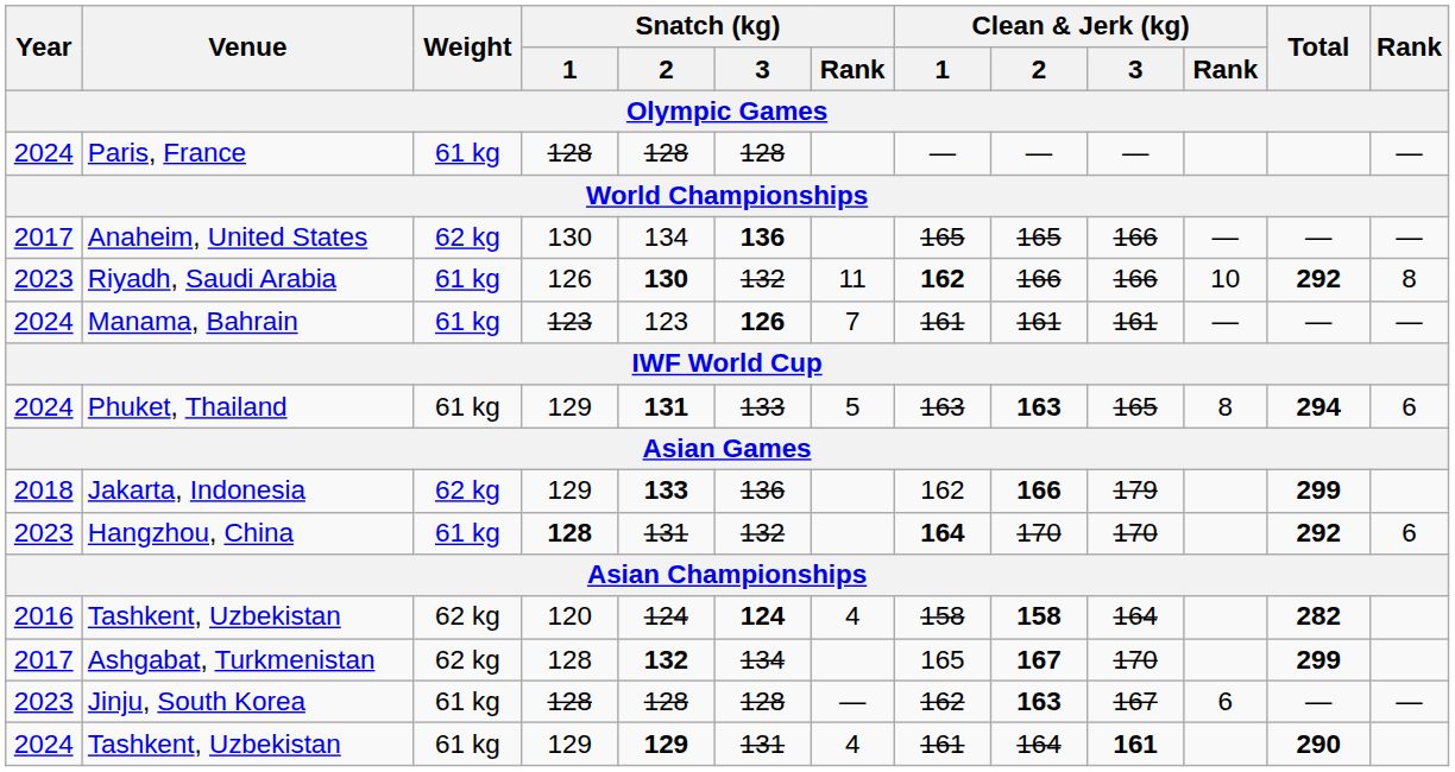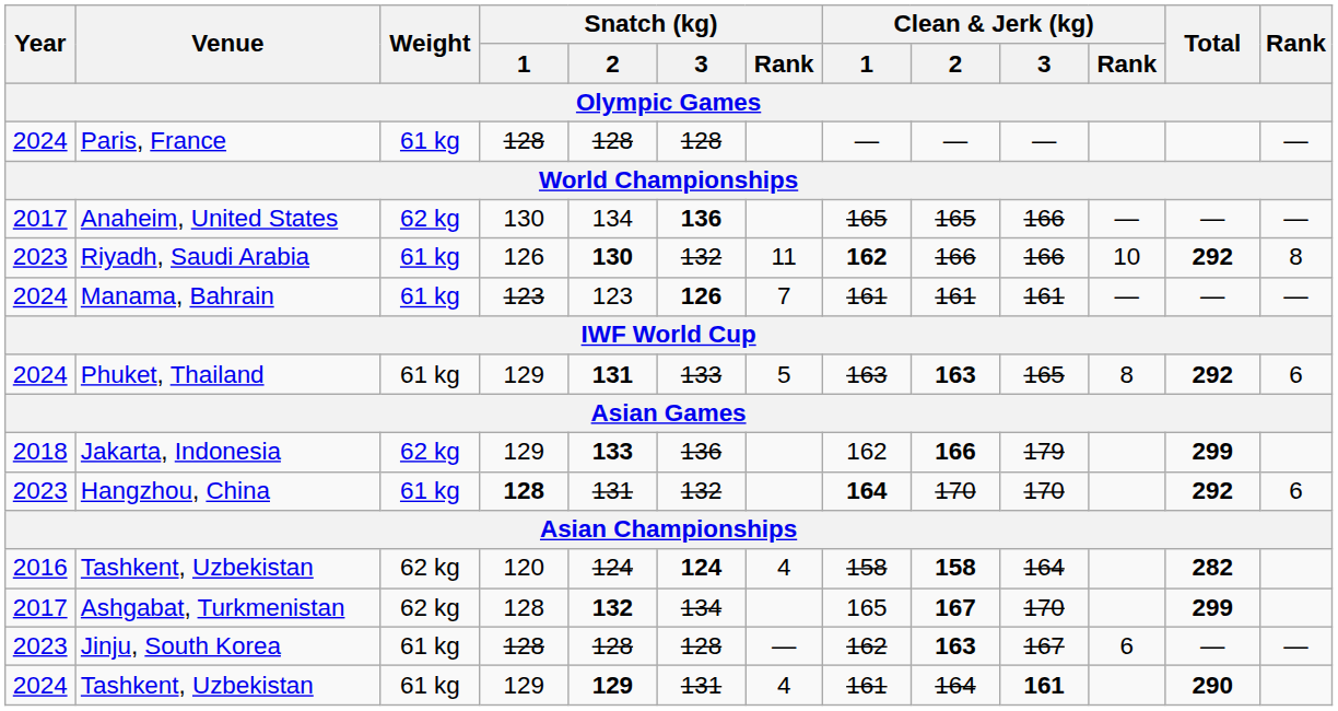Phuket, Thailand | Total: 294 -> 292
